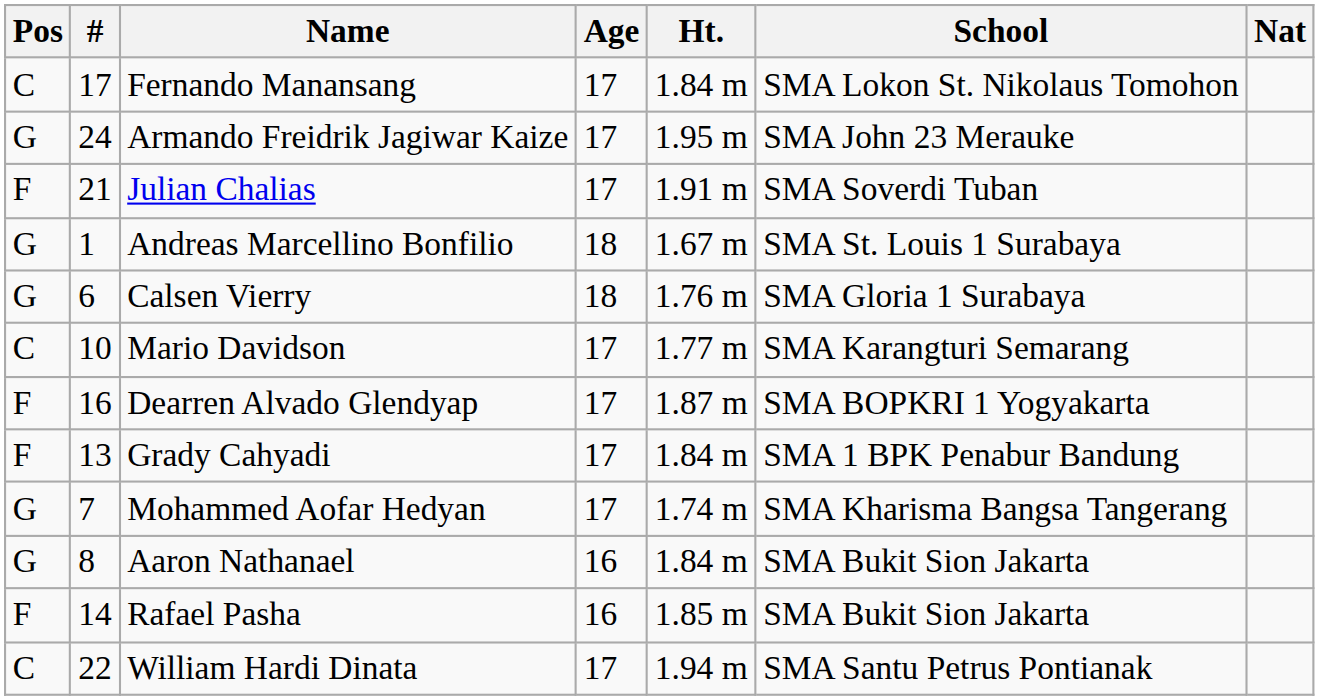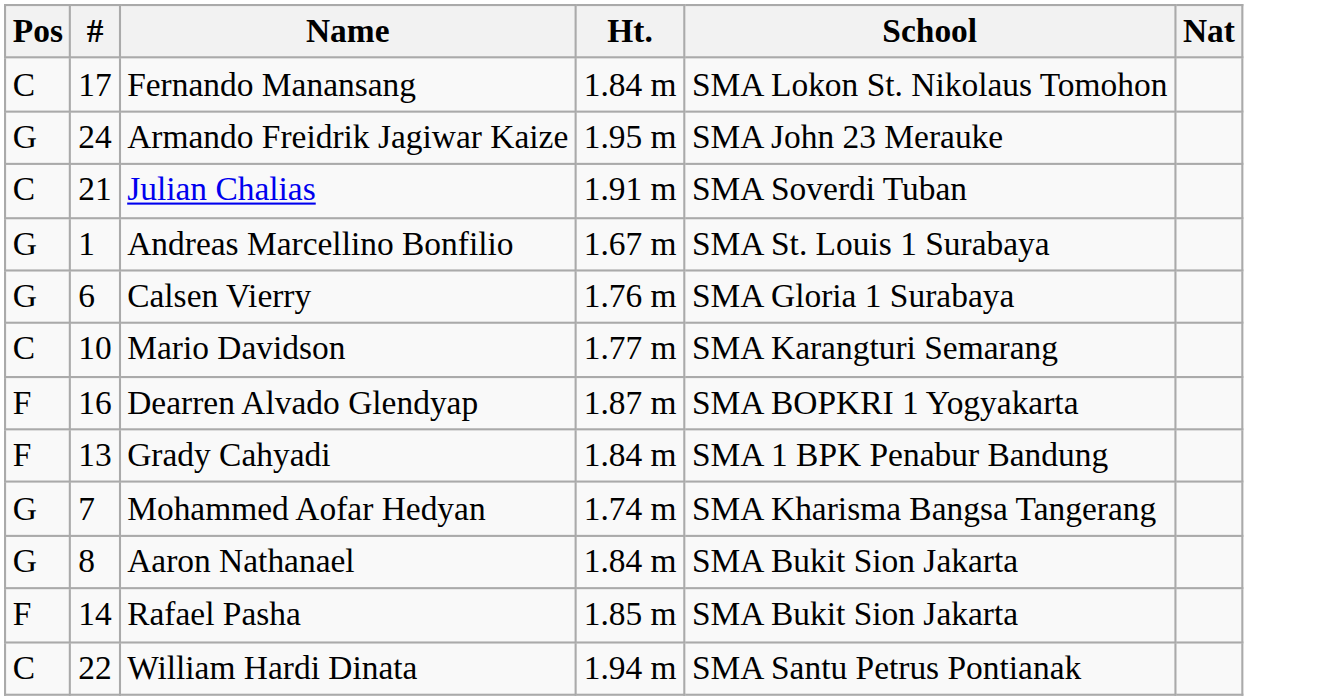- column: Age | 17 | 17 | 17 | 18 | 18 | 17 | 17 | 17 | 17 | 16 | 16 | 17
Julian Chalias | Pos: F -> C
